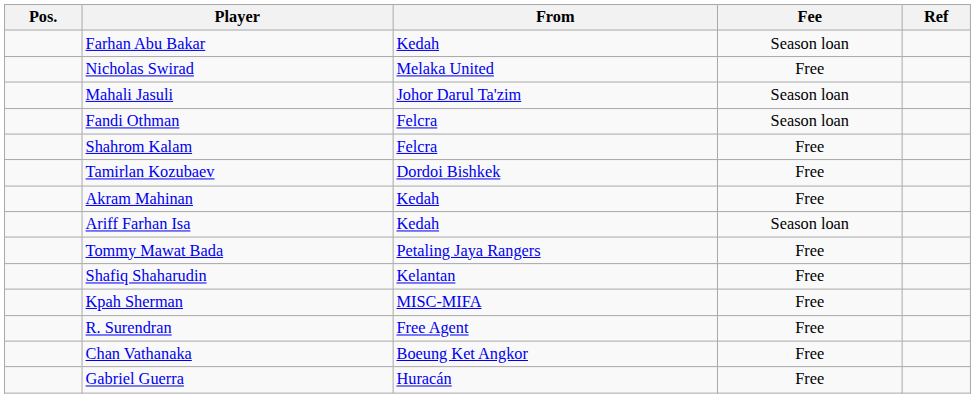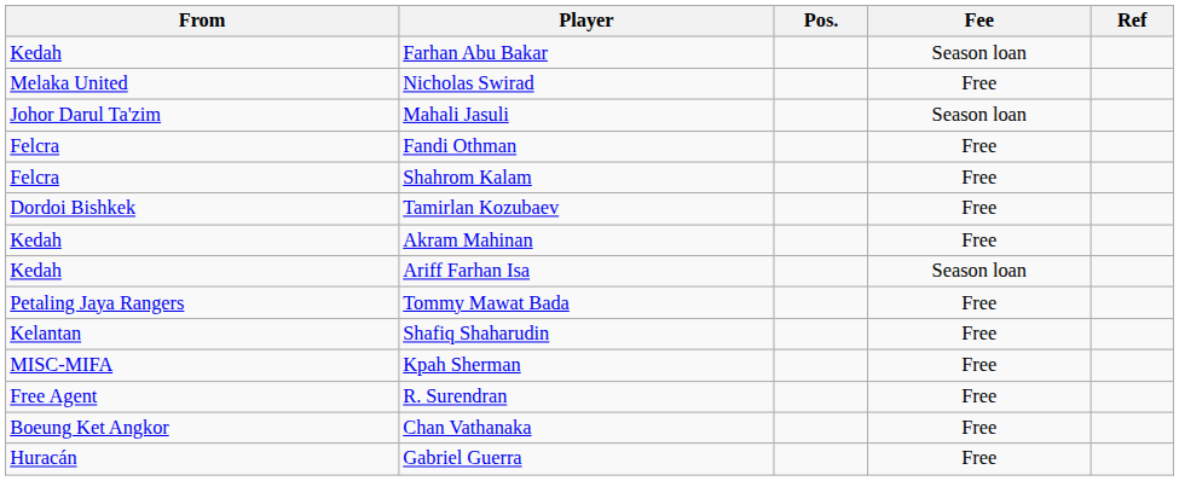columns swapped: Pos. <-> From
Fandi Othman | Fee: Season loan -> Free
